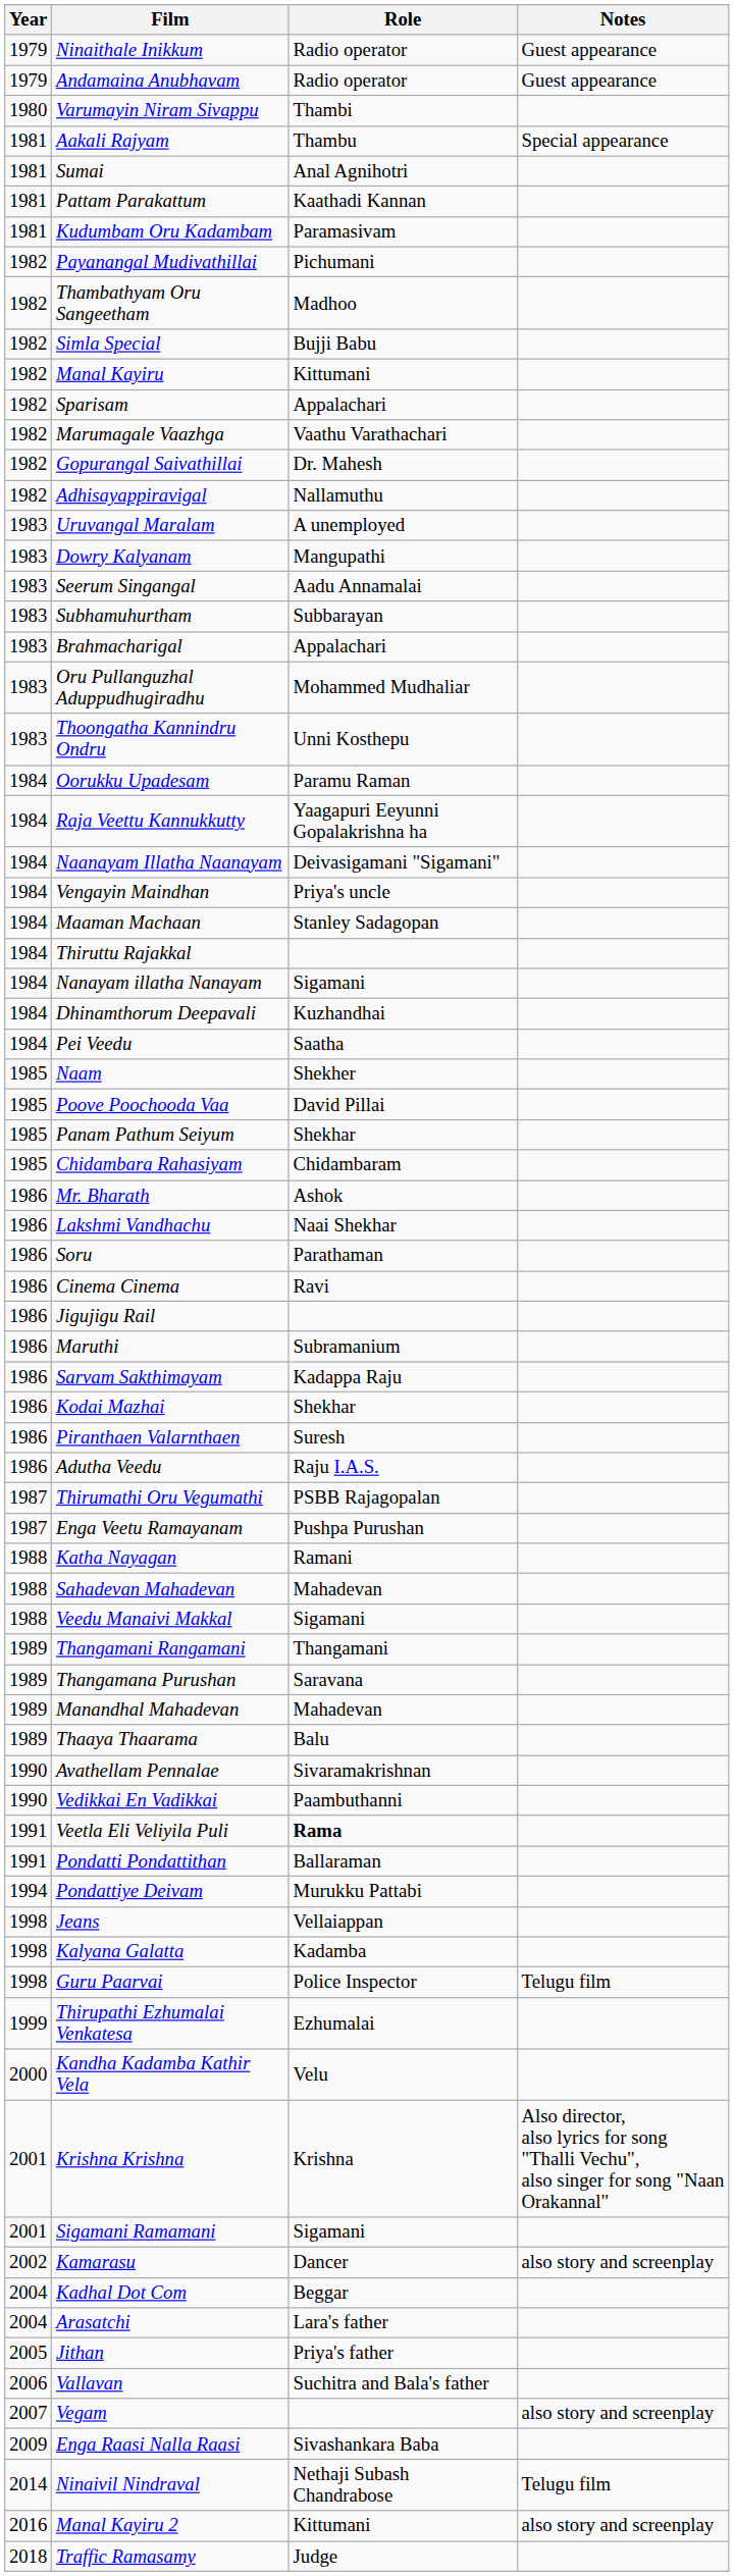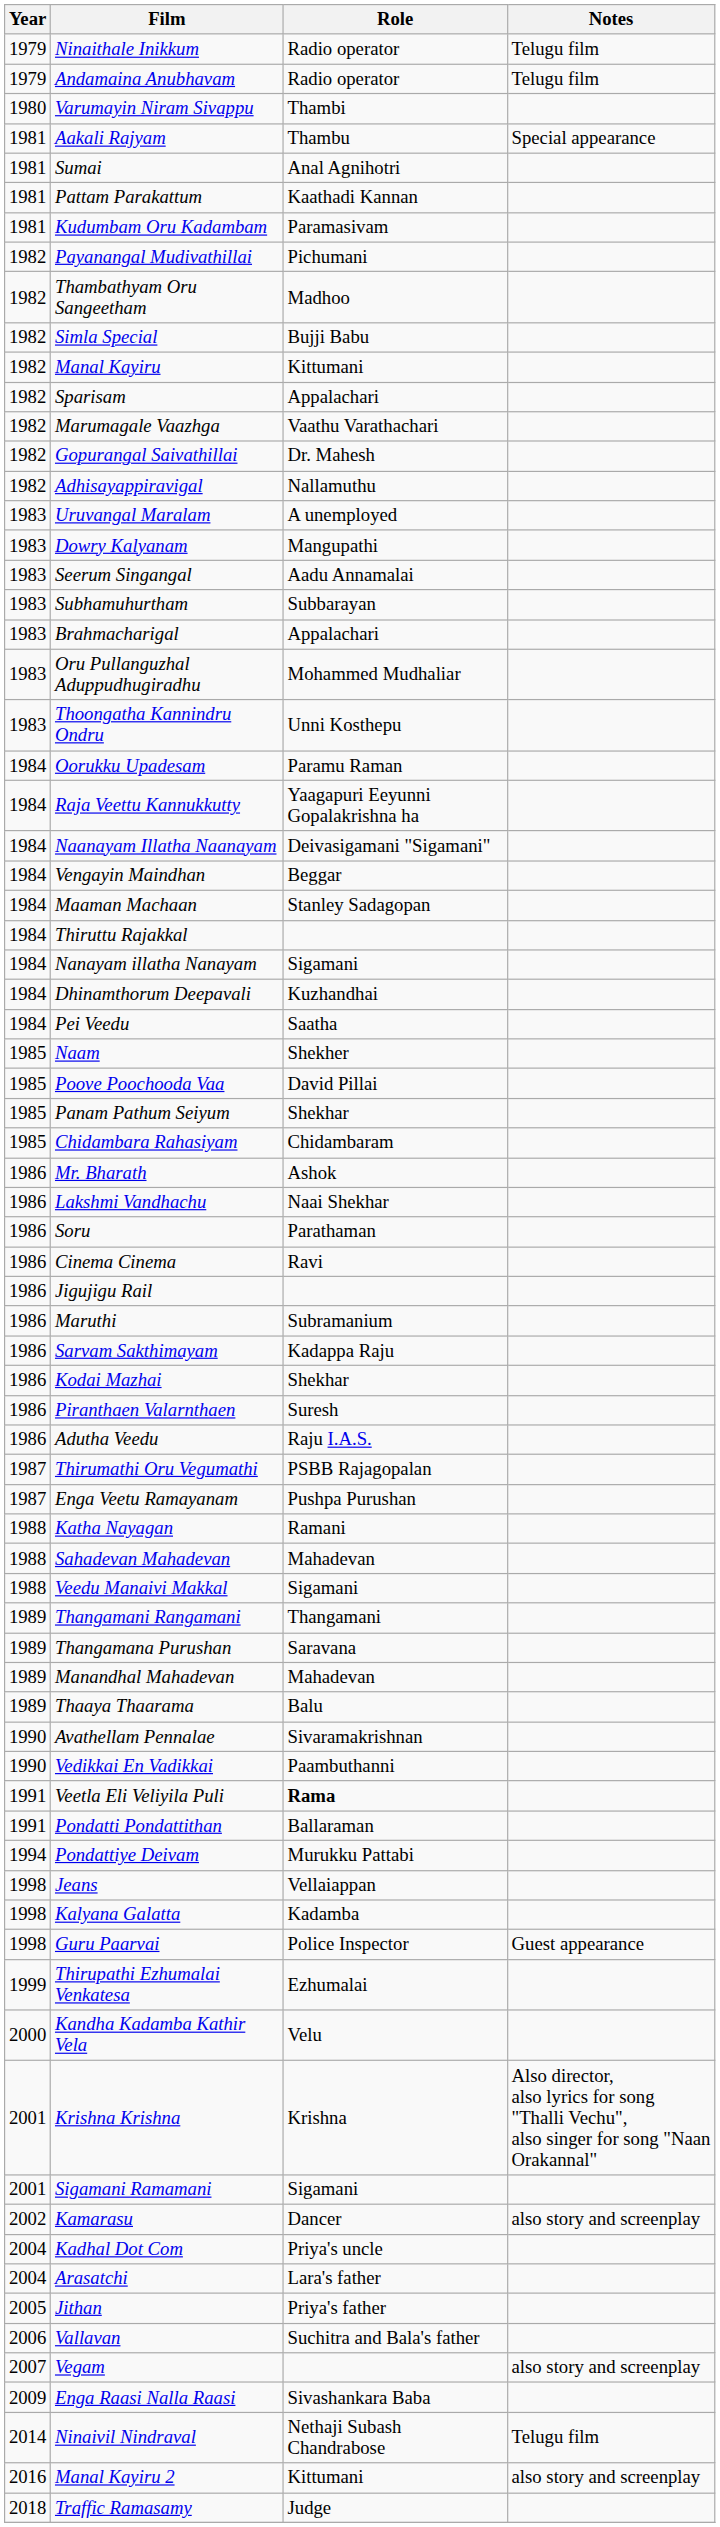Ninaithale Inikkum | Notes: Guest appearance -> Telugu film
Andamaina Anubhavam | Notes: Guest appearance -> Telugu film
Vengayin Maindhan | Role: Priya's uncle -> Beggar
Guru Paarvai | Notes: Telugu film -> Guest appearance
Kadhal Dot Com | Role: Beggar -> Priya's uncle
